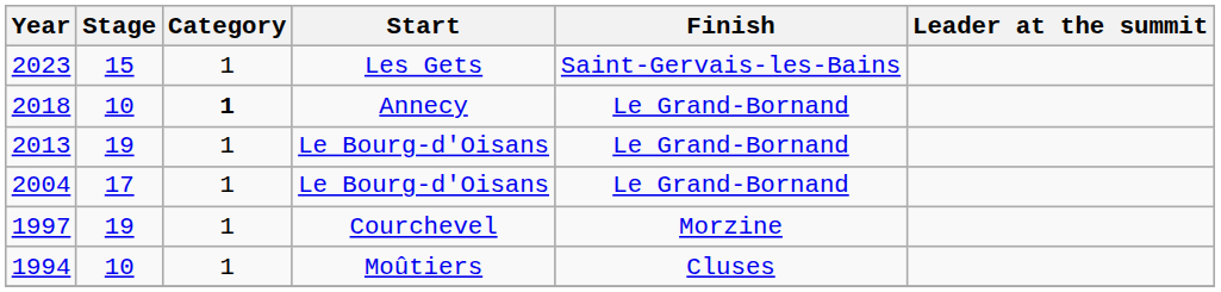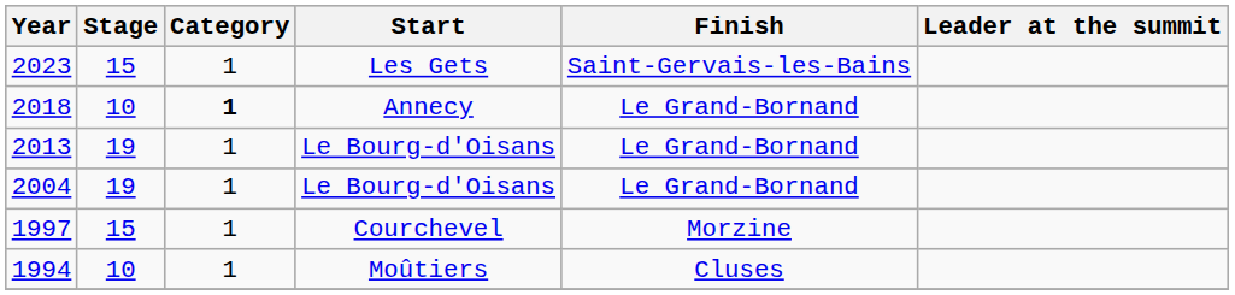2004 | Stage: 17 -> 19
1997 | Stage: 19 -> 15
